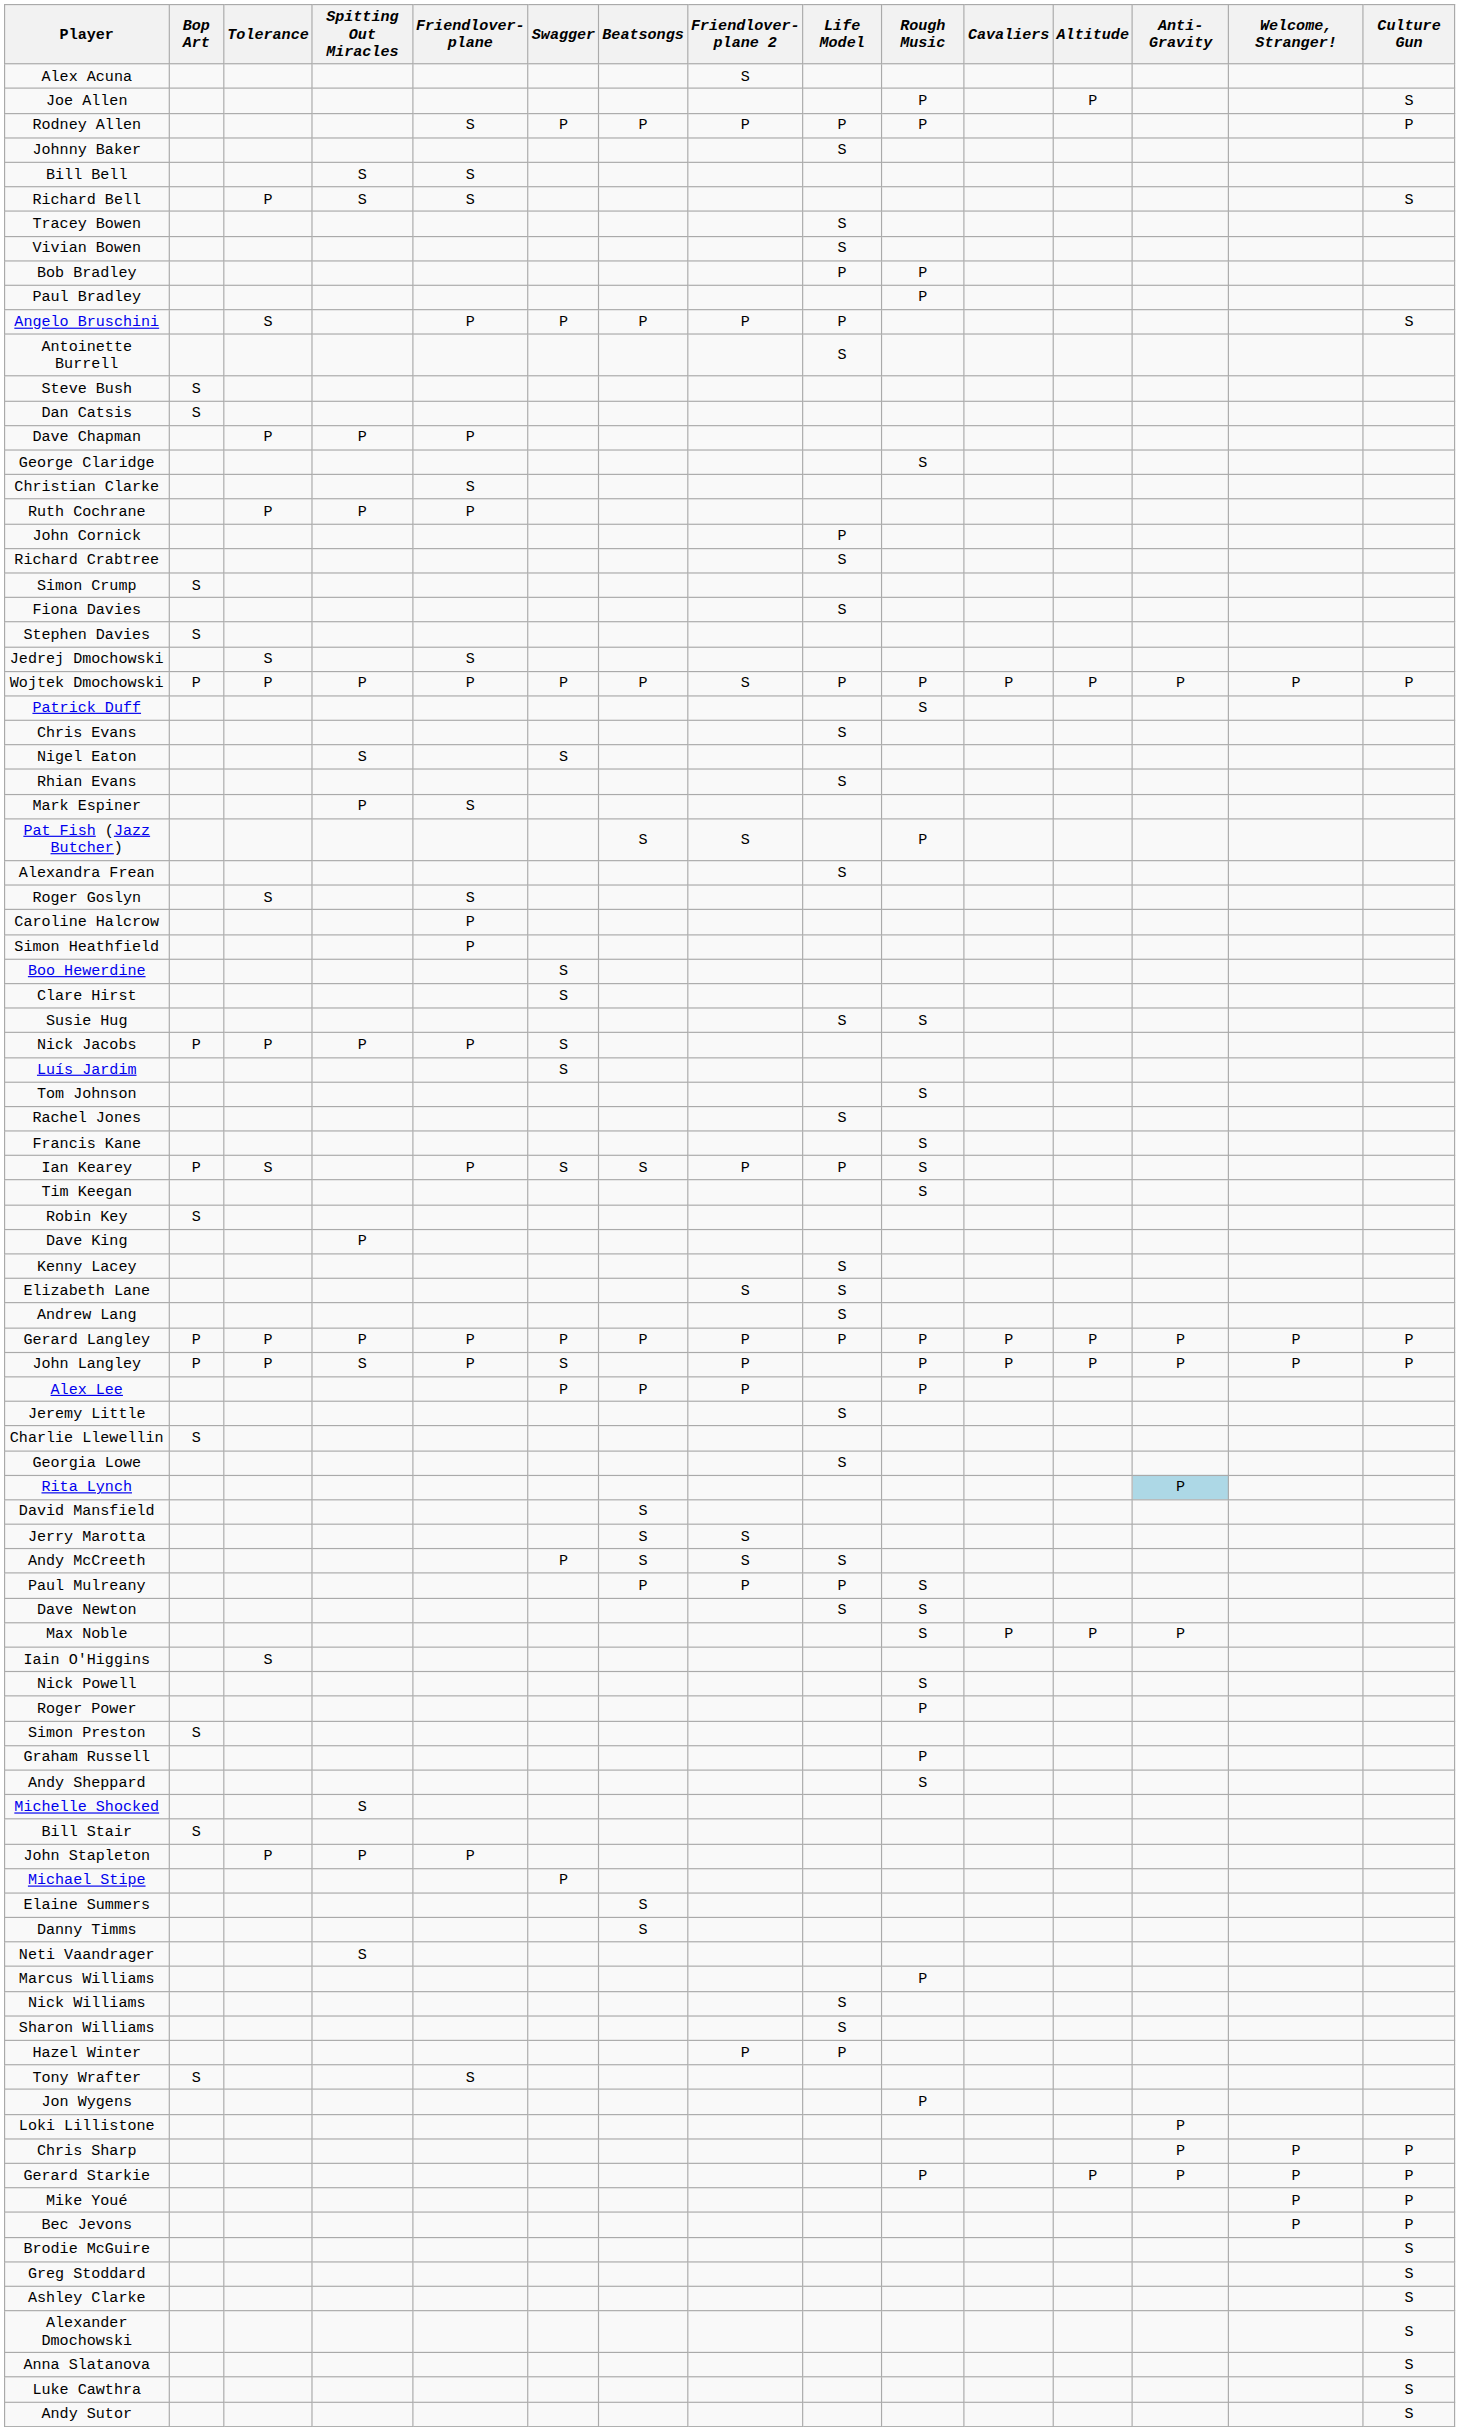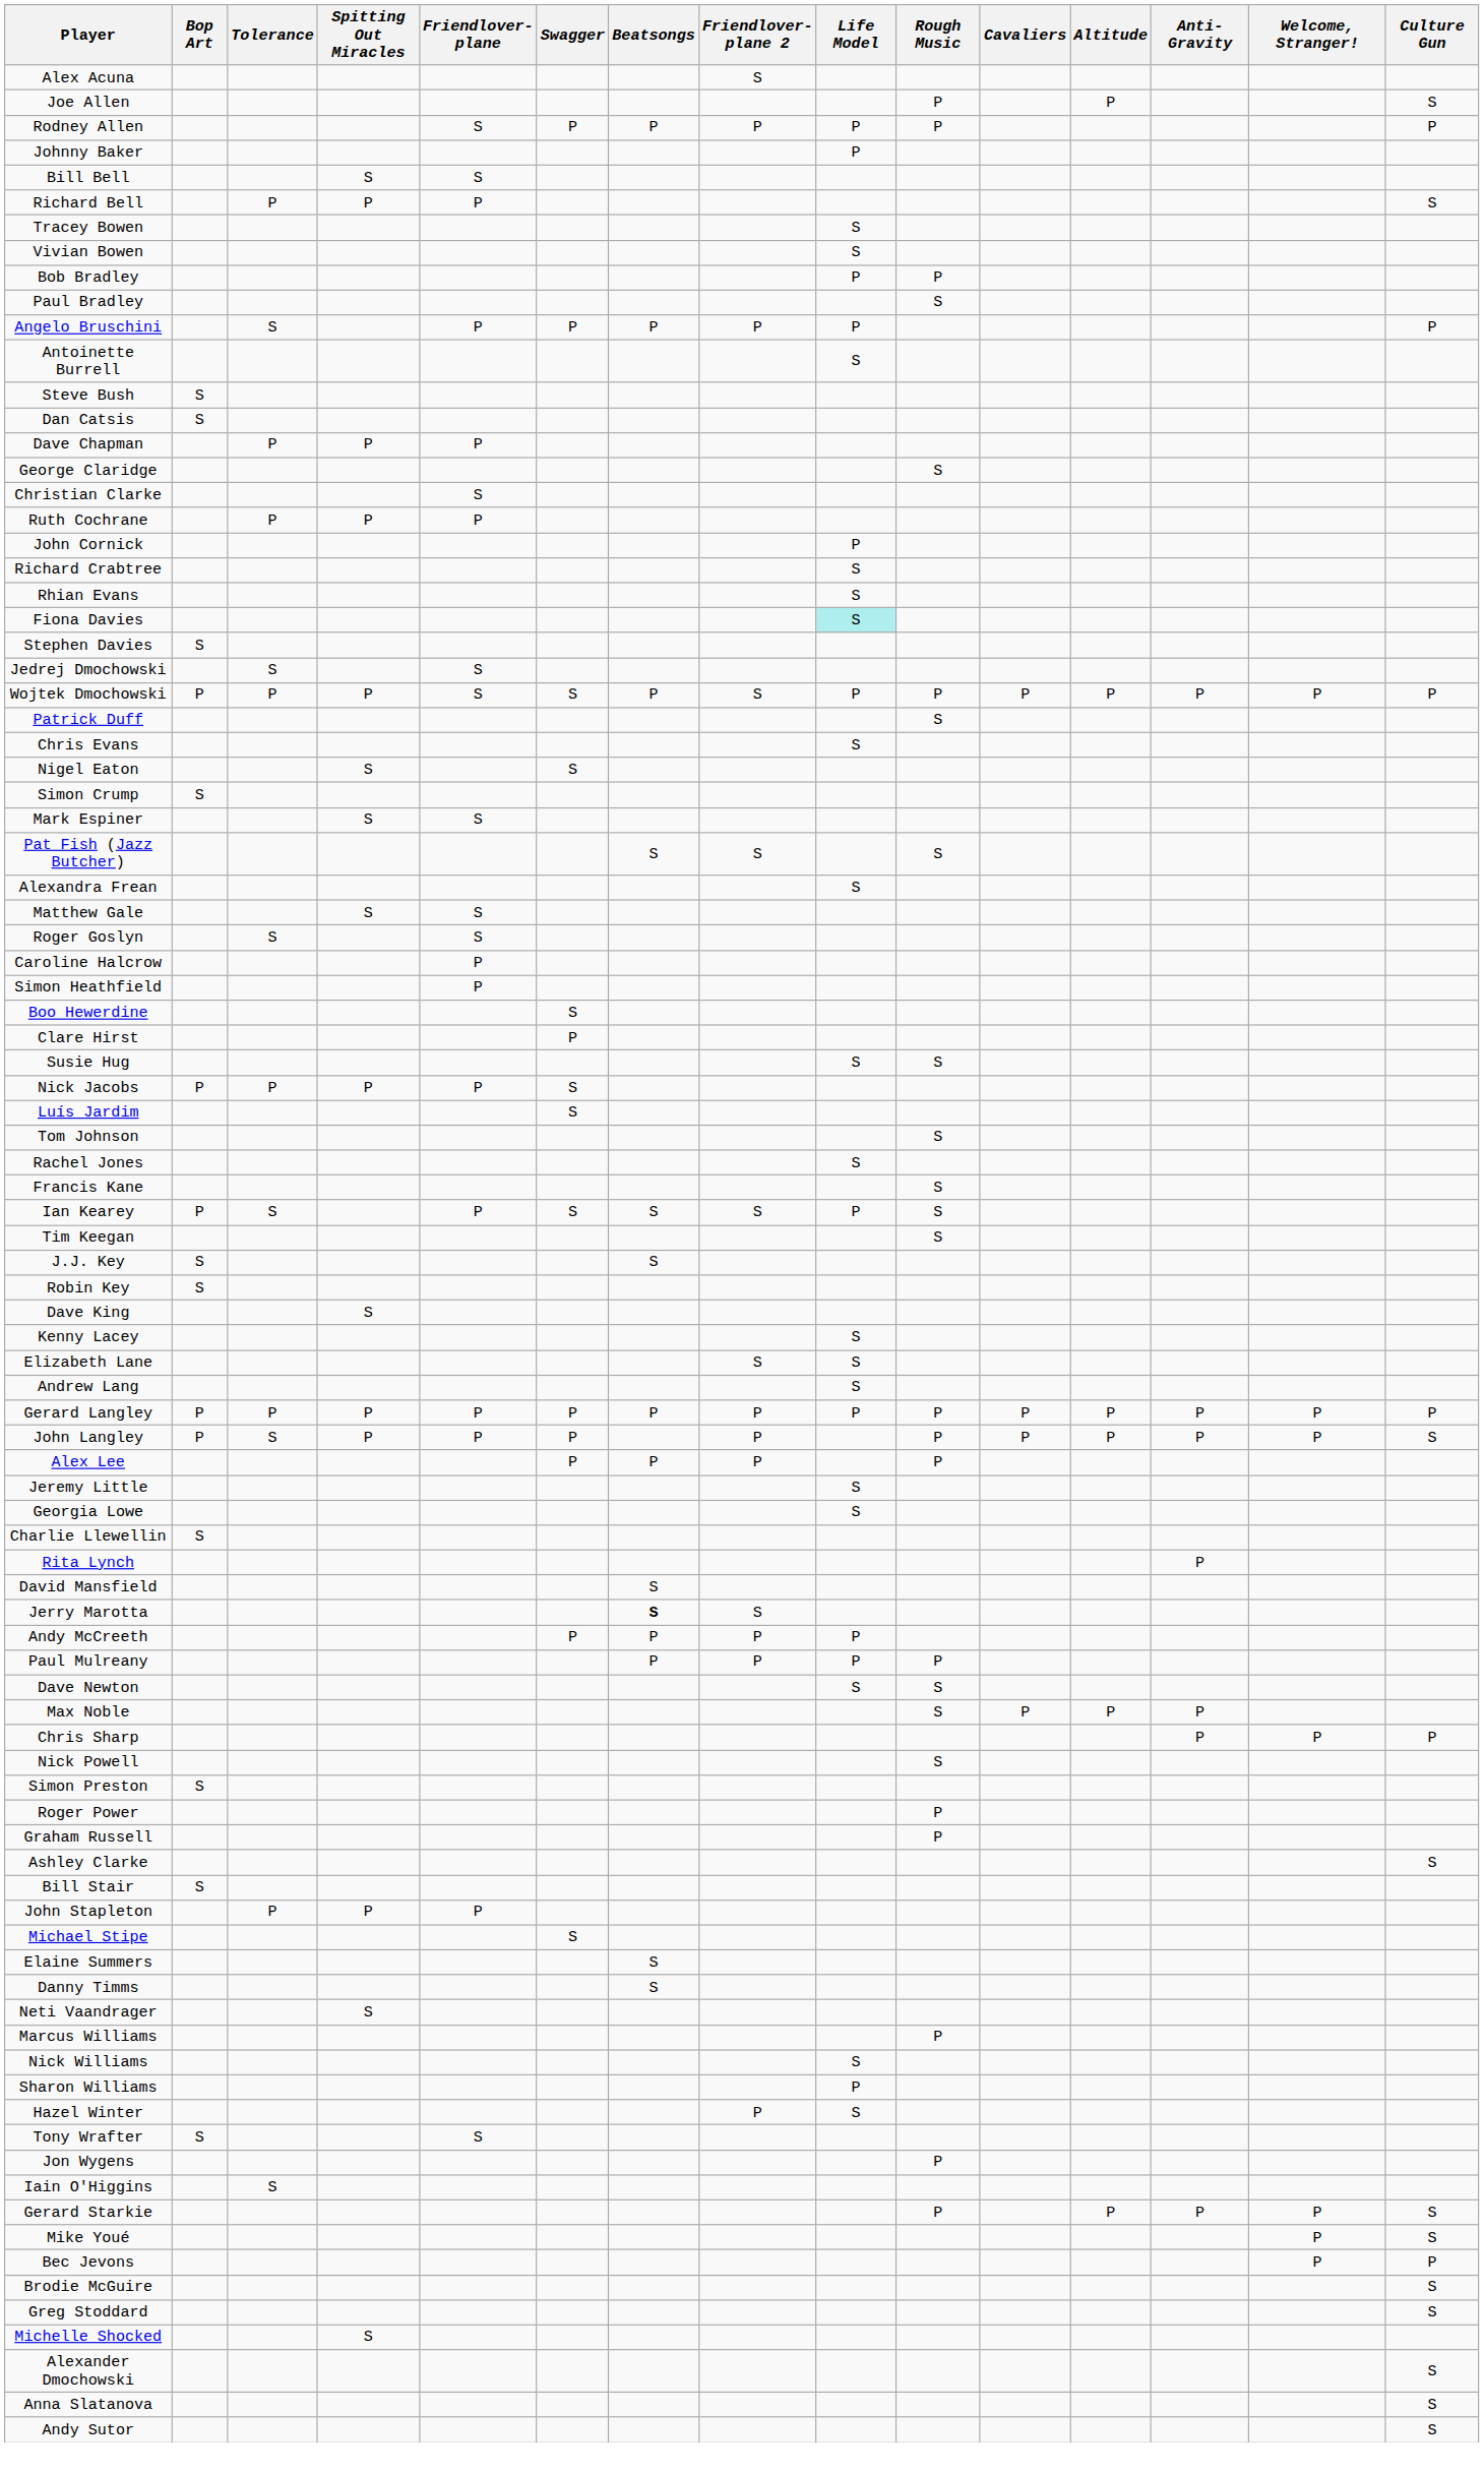Johnny Baker | Life Model: S -> P
Richard Bell | Spitting Out Miracles: S -> P
Richard Bell | Friendlover- plane: S -> P
Paul Bradley | Rough Music: P -> S
Angelo Bruschini | Culture Gun: S -> P
rows swapped: Simon Crump <-> Rhian Evans
Fiona Davies | Life Model: no background -> paleturquoise background
Wojtek Dmochowski | Friendlover- plane: P -> S
Wojtek Dmochowski | Swagger: P -> S
Mark Espiner | Spitting Out Miracles: P -> S
Pat Fish (Jazz Butcher) | Rough Music: P -> S
+ row: Matthew Gale | S | S
Clare Hirst | Swagger: S -> P
Ian Kearey | Friendlover- plane 2: P -> S
+ row: J.J. Key | S | S
Dave King | Spitting Out Miracles: P -> S
John Langley | Tolerance: P -> S
John Langley | Spitting Out Miracles: S -> P
John Langley | Swagger: S -> P
John Langley | Culture Gun: P -> S
rows swapped: Charlie Llewellin <-> Georgia Lowe
Rita Lynch | Anti-Gravity: lightblue background -> no background
Jerry Marotta | Beatsongs: normal -> bold
Andy McCreeth | Beatsongs: S -> P
Andy McCreeth | Friendlover- plane 2: S -> P
Andy McCreeth | Life Model: S -> P
Paul Mulreany | Rough Music: S -> P
rows swapped: Iain O'Higgins <-> Chris Sharp
rows swapped: Roger Power <-> Simon Preston
- row: Andy Sheppard | S
rows swapped: Michelle Shocked <-> Ashley Clarke
Michael Stipe | Swagger: P -> S
Sharon Williams | Life Model: S -> P
Hazel Winter | Life Model: P -> S
- row: Loki Lillistone | P
Gerard Starkie | Culture Gun: P -> S
Mike Youé | Culture Gun: P -> S
- row: Luke Cawthra | S
